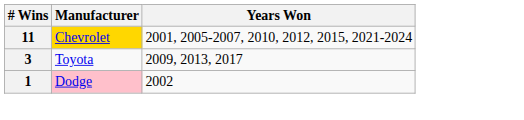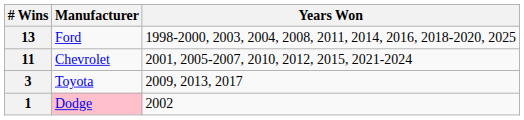+ row: 13 | Ford | 1998-2000, 2003, 2004, 2008, 2011, 2014, 2016, 2018-2020, 2025
11 | Manufacturer: gold background -> no background
